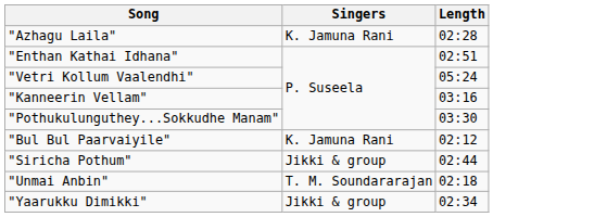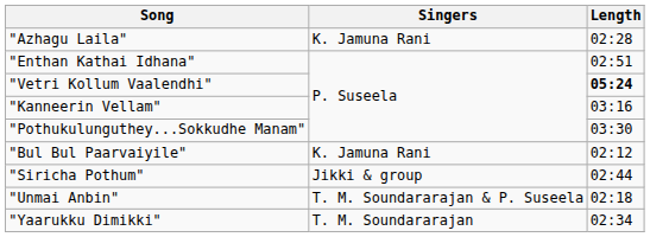"Vetri Kollum Vaalendhi" | Length: normal -> bold
"Unmai Anbin" | Singers: T. M. Soundararajan -> T. M. Soundararajan & P. Suseela
"Yaarukku Dimikki" | Singers: Jikki & group -> T. M. Soundararajan
